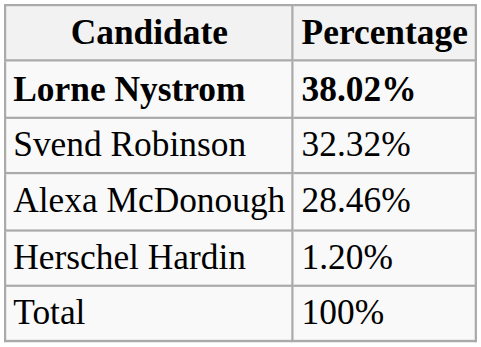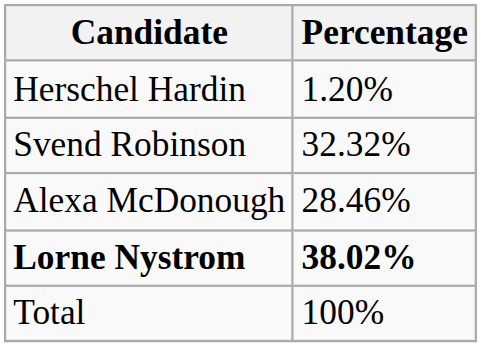rows swapped: Lorne Nystrom <-> Herschel Hardin
